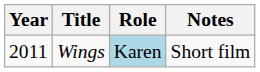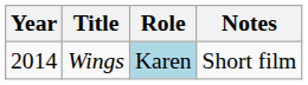Wings | Year: 2011 -> 2014
